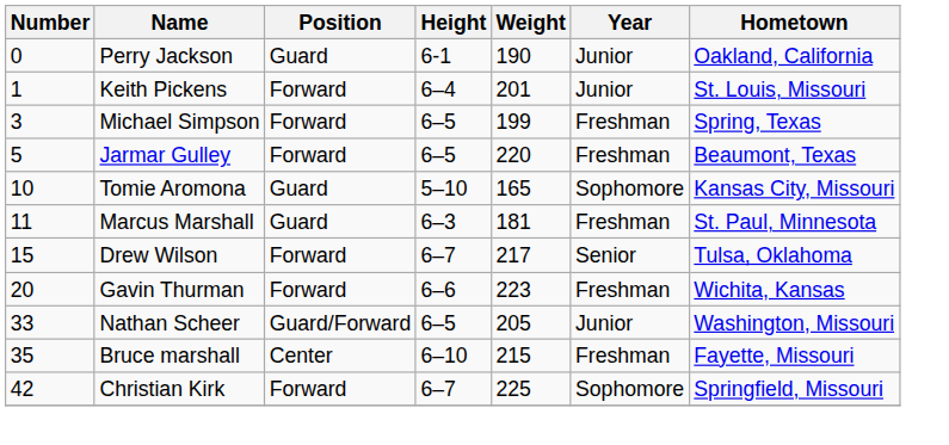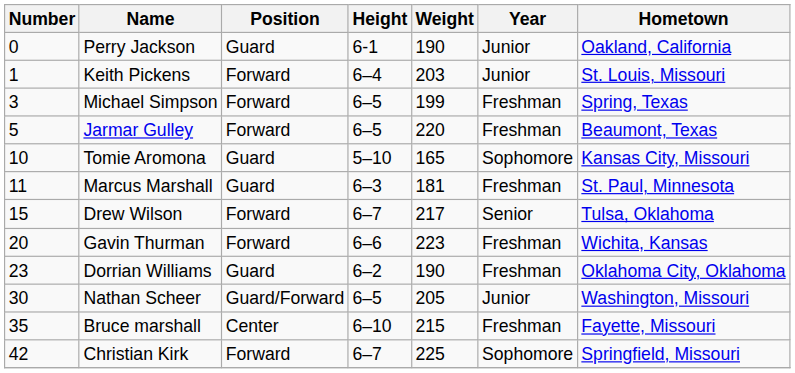Keith Pickens | Weight: 201 -> 203
+ row: 23 | Dorrian Williams | Guard | 6–2 | 190 | Freshman | Oklahoma City, Oklahoma
Nathan Scheer | Number: 33 -> 30
